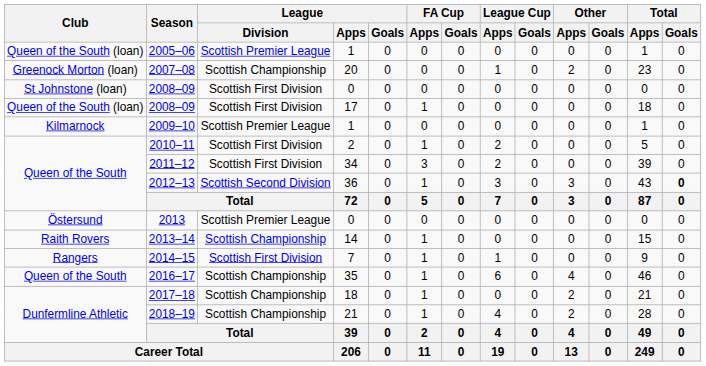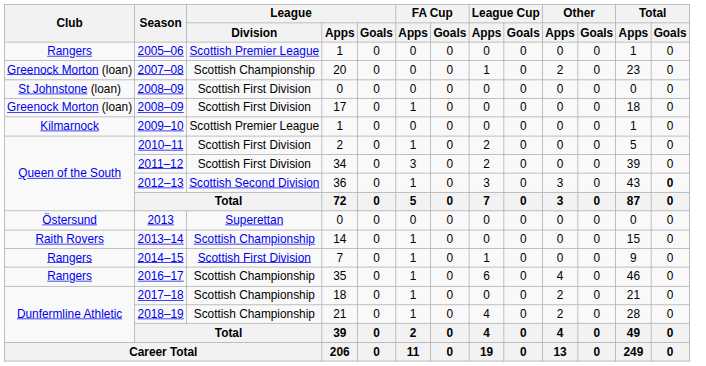2005–06 | Club: Queen of the South (loan) -> Rangers
2008–09 / 17 | Club: Queen of the South (loan) -> Greenock Morton (loan)
2013 | League / Division: Scottish Premier League -> Superettan
2016–17 | Club: Queen of the South -> Rangers
